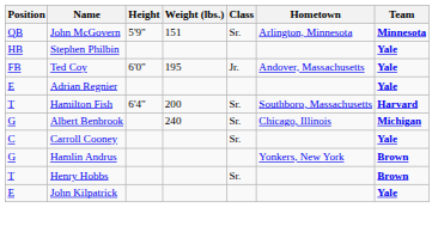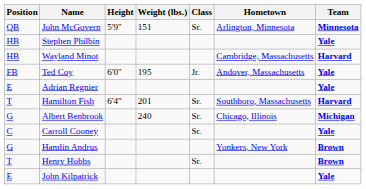+ row: HB | Wayland Minot | Cambridge, Massachusetts | Harvard
Hamilton Fish | Weight (lbs.): 200 -> 201
